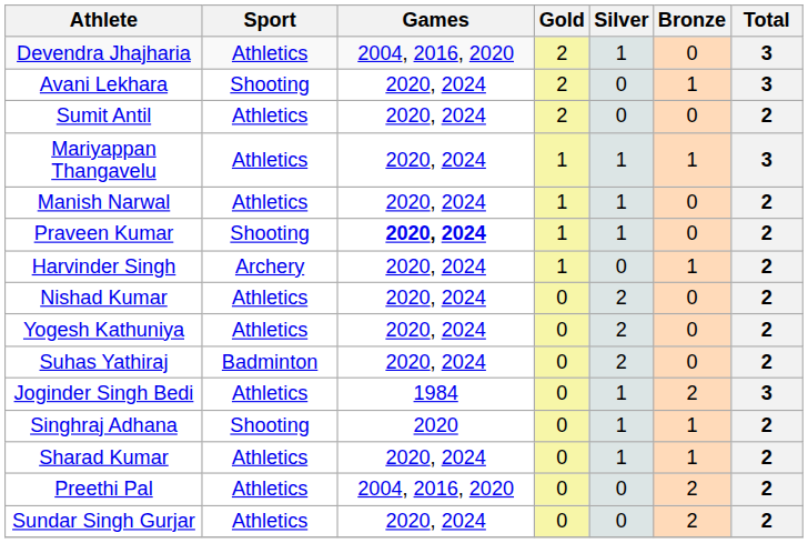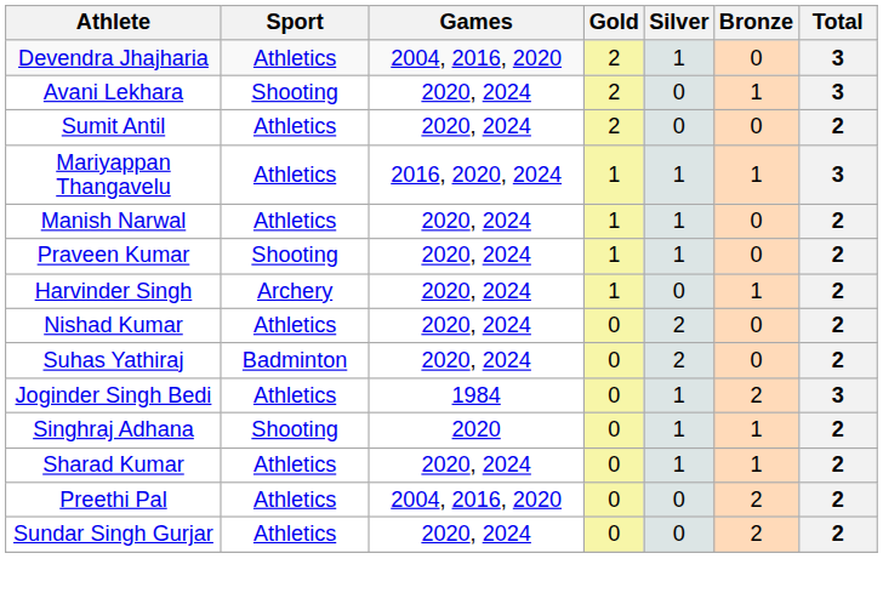Mariyappan Thangavelu | Games: 2020, 2024 -> 2016, 2020, 2024
Praveen Kumar | Games: bold -> normal
- row: Yogesh Kathuniya | Athletics | 2020, 2024 | 0 | 2 | 0 | 2
